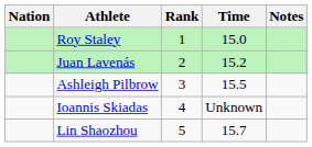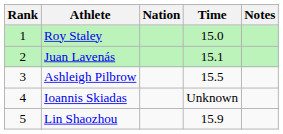columns swapped: Rank <-> Nation
Juan Lavenás | Time: 15.2 -> 15.1
Lin Shaozhou | Time: 15.7 -> 15.9
